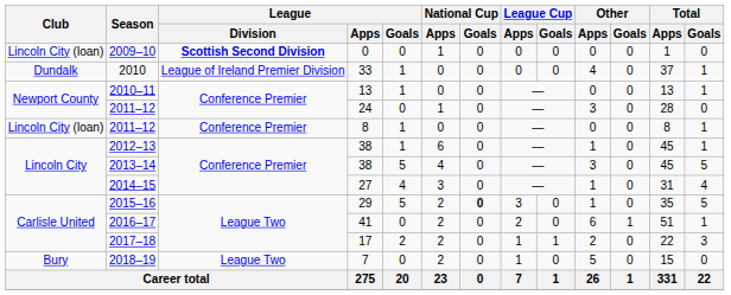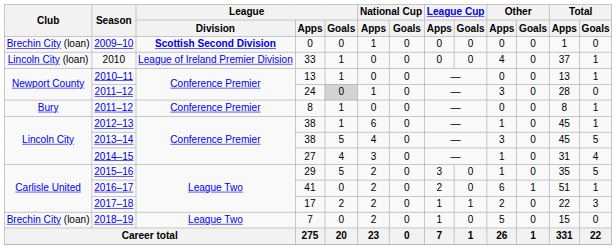2009–10 | Club: Lincoln City (loan) -> Brechin City (loan)
2010 | Club: Dundalk -> Lincoln City (loan)
2011–12 / 24 | League / Goals: no background -> lightgrey background
2011–12 / 8 | Club: Lincoln City (loan) -> Bury
2015–16 | National Cup / Goals: bold -> normal
2018–19 | Club: Bury -> Brechin City (loan)
